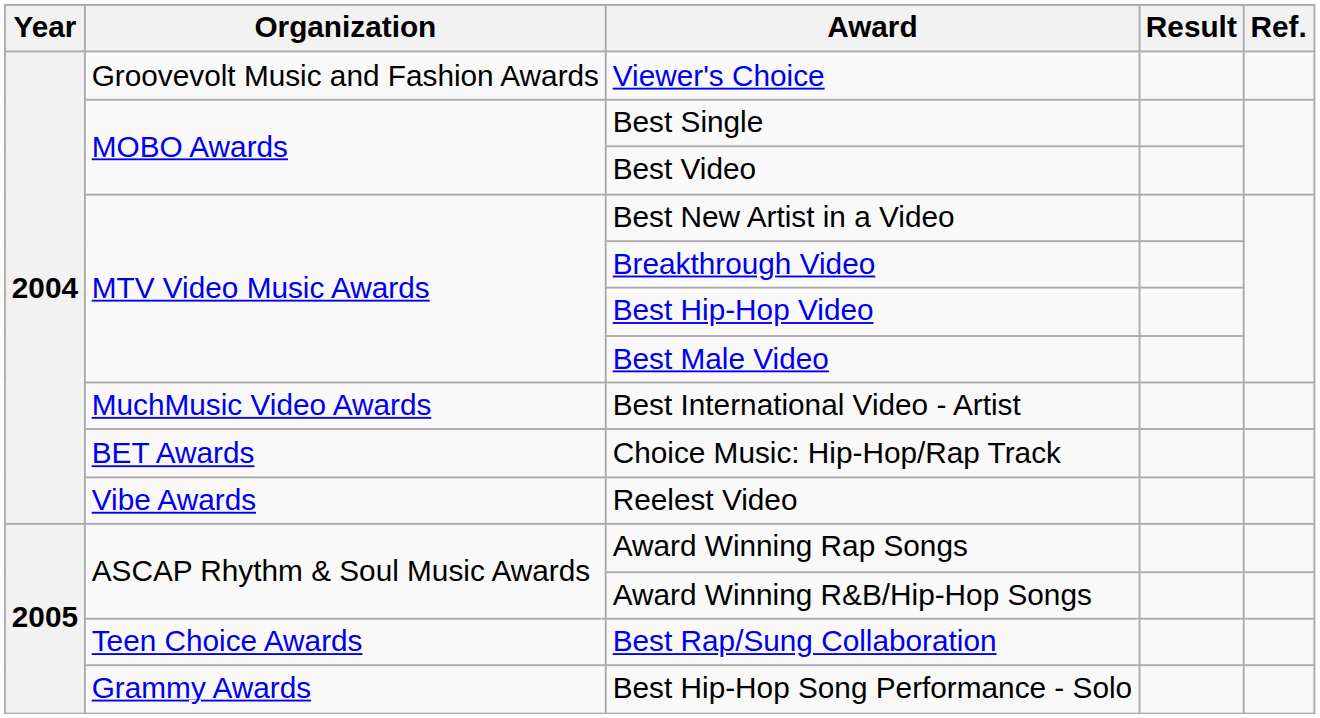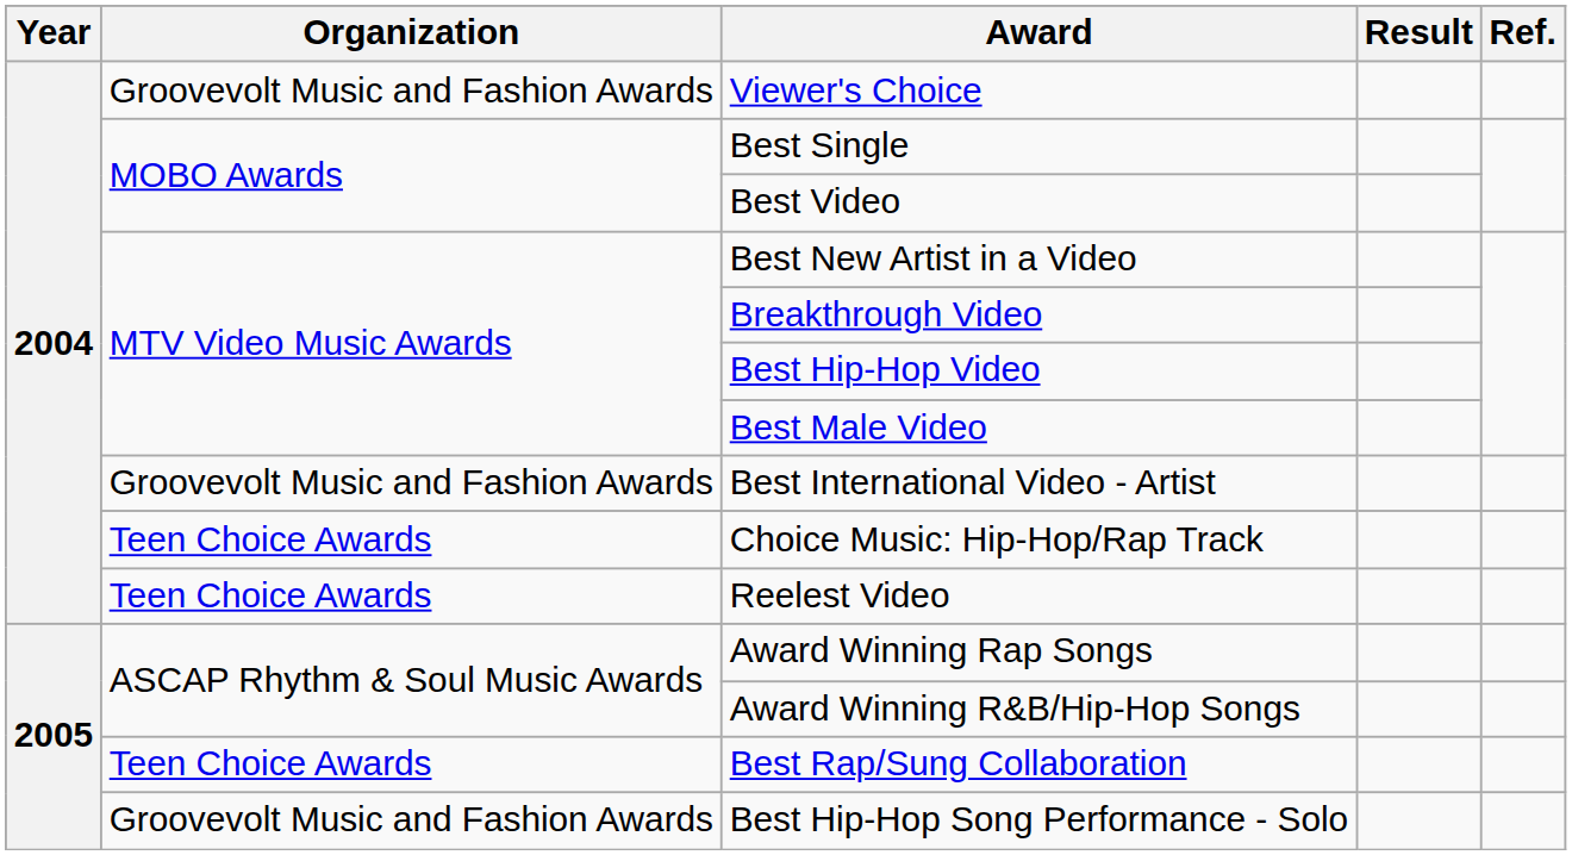Best International Video - Artist | Organization: MuchMusic Video Awards -> Groovevolt Music and Fashion Awards
Choice Music: Hip-Hop/Rap Track | Organization: BET Awards -> Teen Choice Awards
Reelest Video | Organization: Vibe Awards -> Teen Choice Awards
Best Hip-Hop Song Performance - Solo | Organization: Grammy Awards -> Groovevolt Music and Fashion Awards
